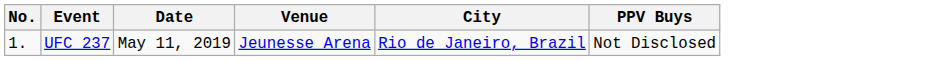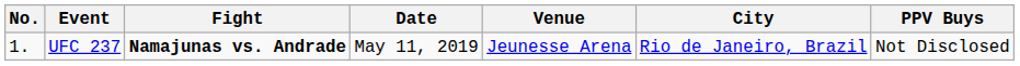+ column: Fight | Namajunas vs. Andrade
